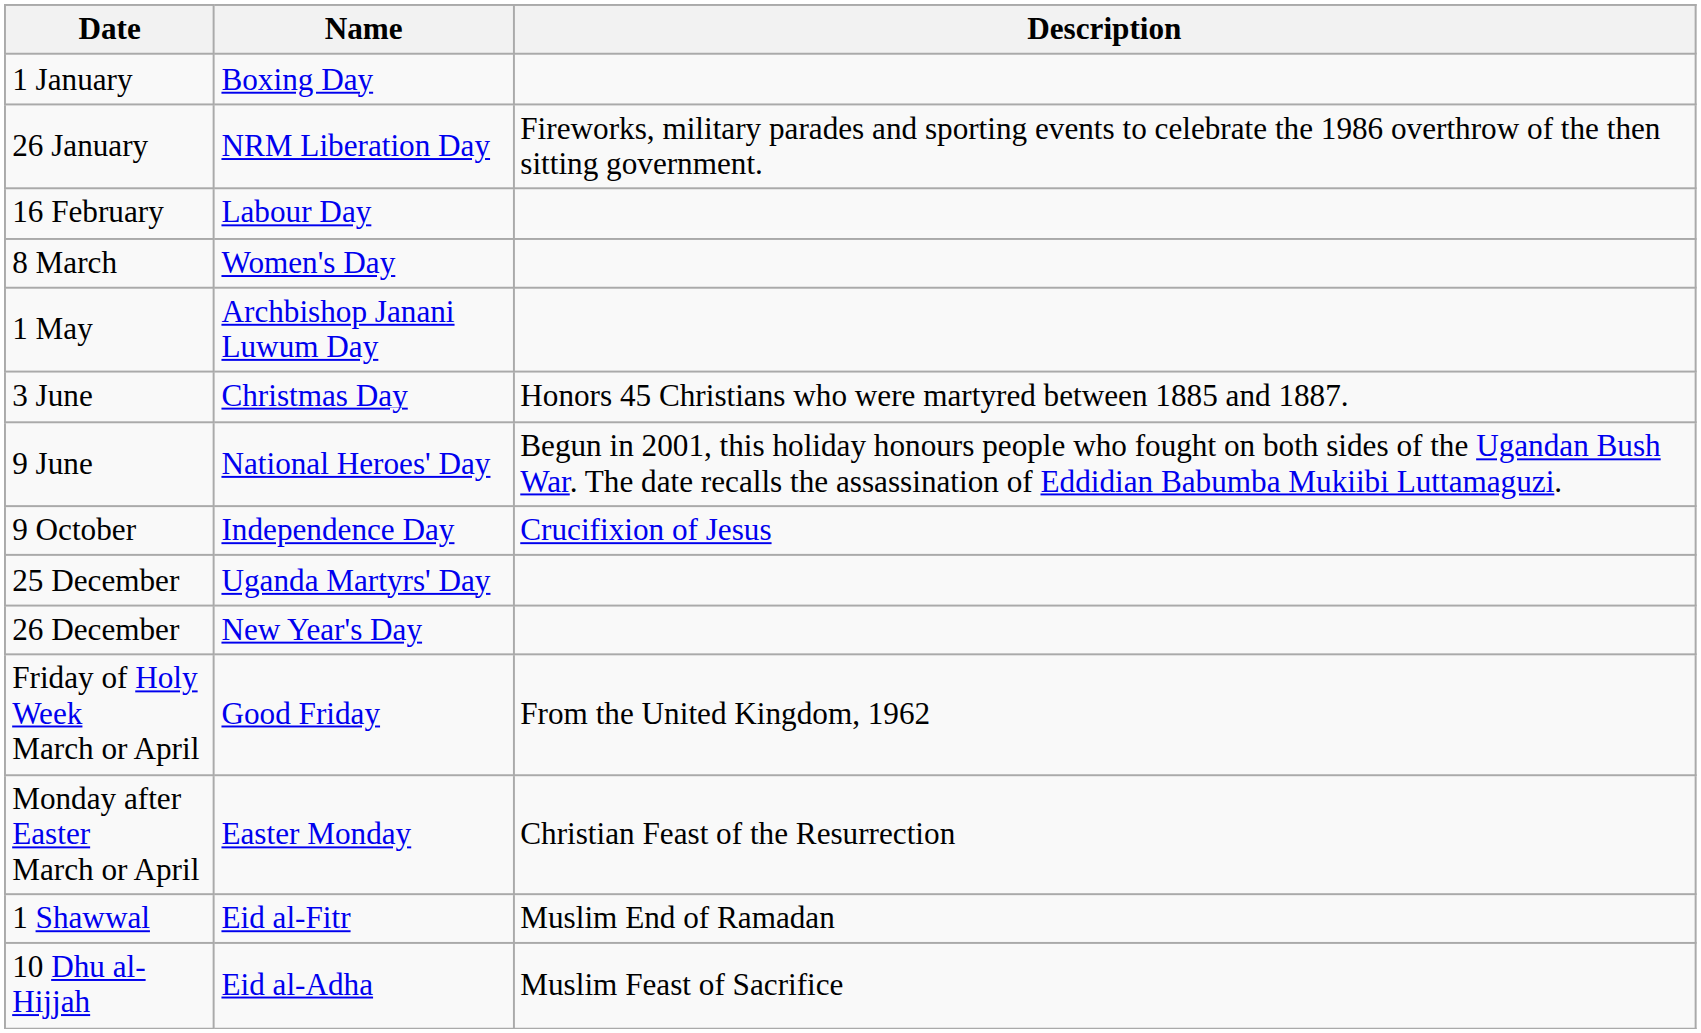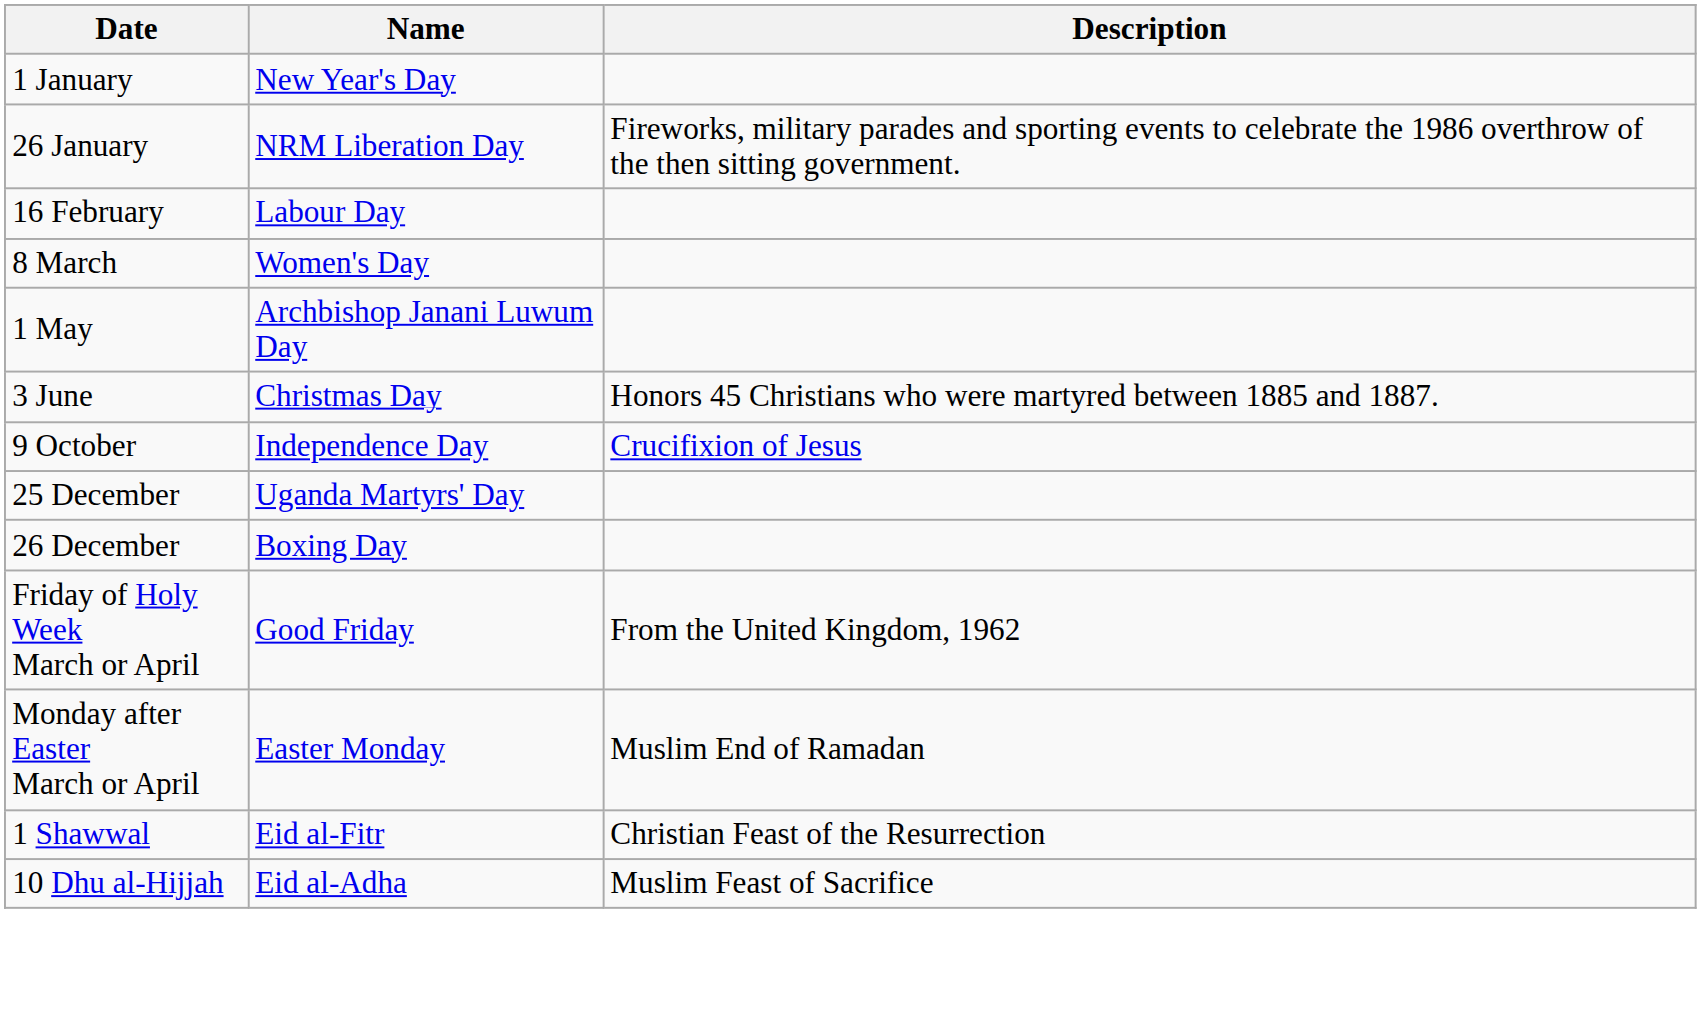1 January | Name: Boxing Day -> New Year's Day
- row: 9 June | National Heroes' Day | Begun in 2001, this holiday honours people who fought on both sides of the Ugandan Bush War. The date recalls the assassination of Eddidian Babumba Mukiibi Luttamaguzi.
26 December | Name: New Year's Day -> Boxing Day
Monday after Easter March or April | Description: Christian Feast of the Resurrection -> Muslim End of Ramadan
1 Shawwal | Description: Muslim End of Ramadan -> Christian Feast of the Resurrection
